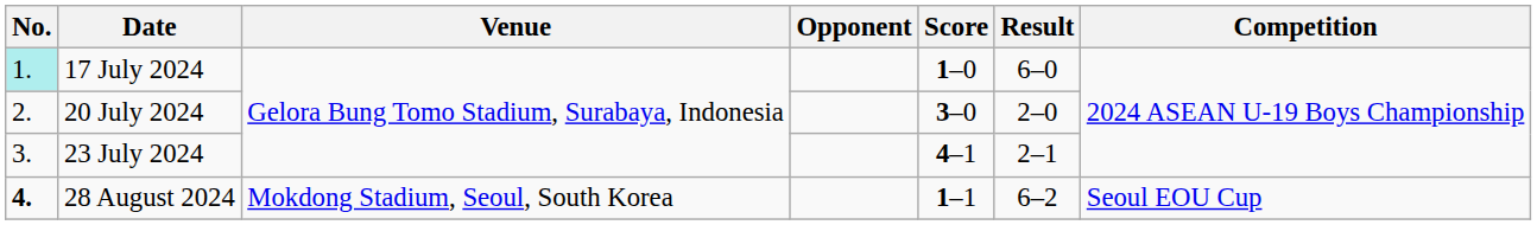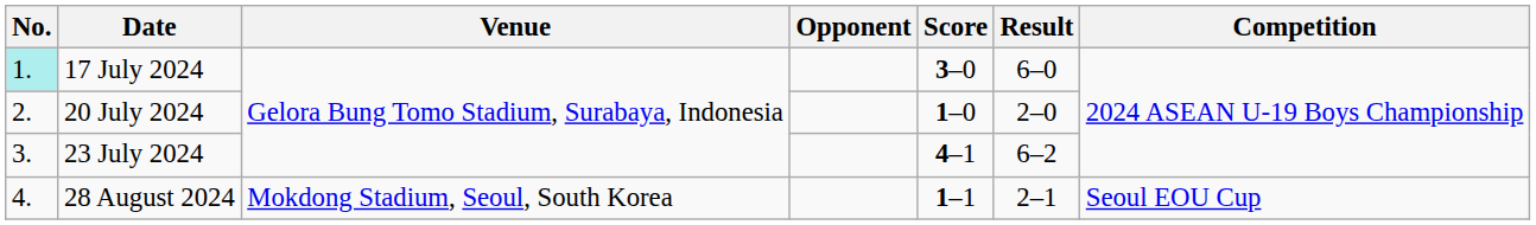17 July 2024 | Score: 1–0 -> 3–0
20 July 2024 | Score: 3–0 -> 1–0
23 July 2024 | Result: 2–1 -> 6–2
28 August 2024 | No.: bold -> normal
28 August 2024 | Result: 6–2 -> 2–1
